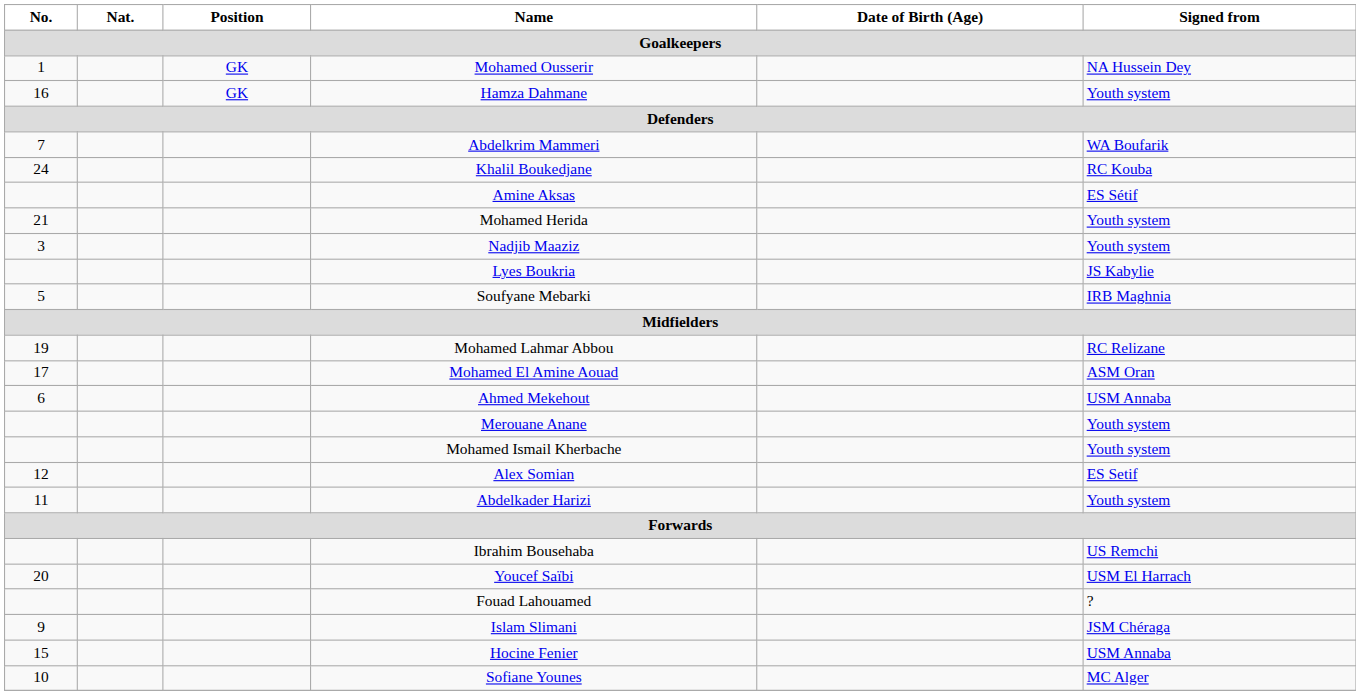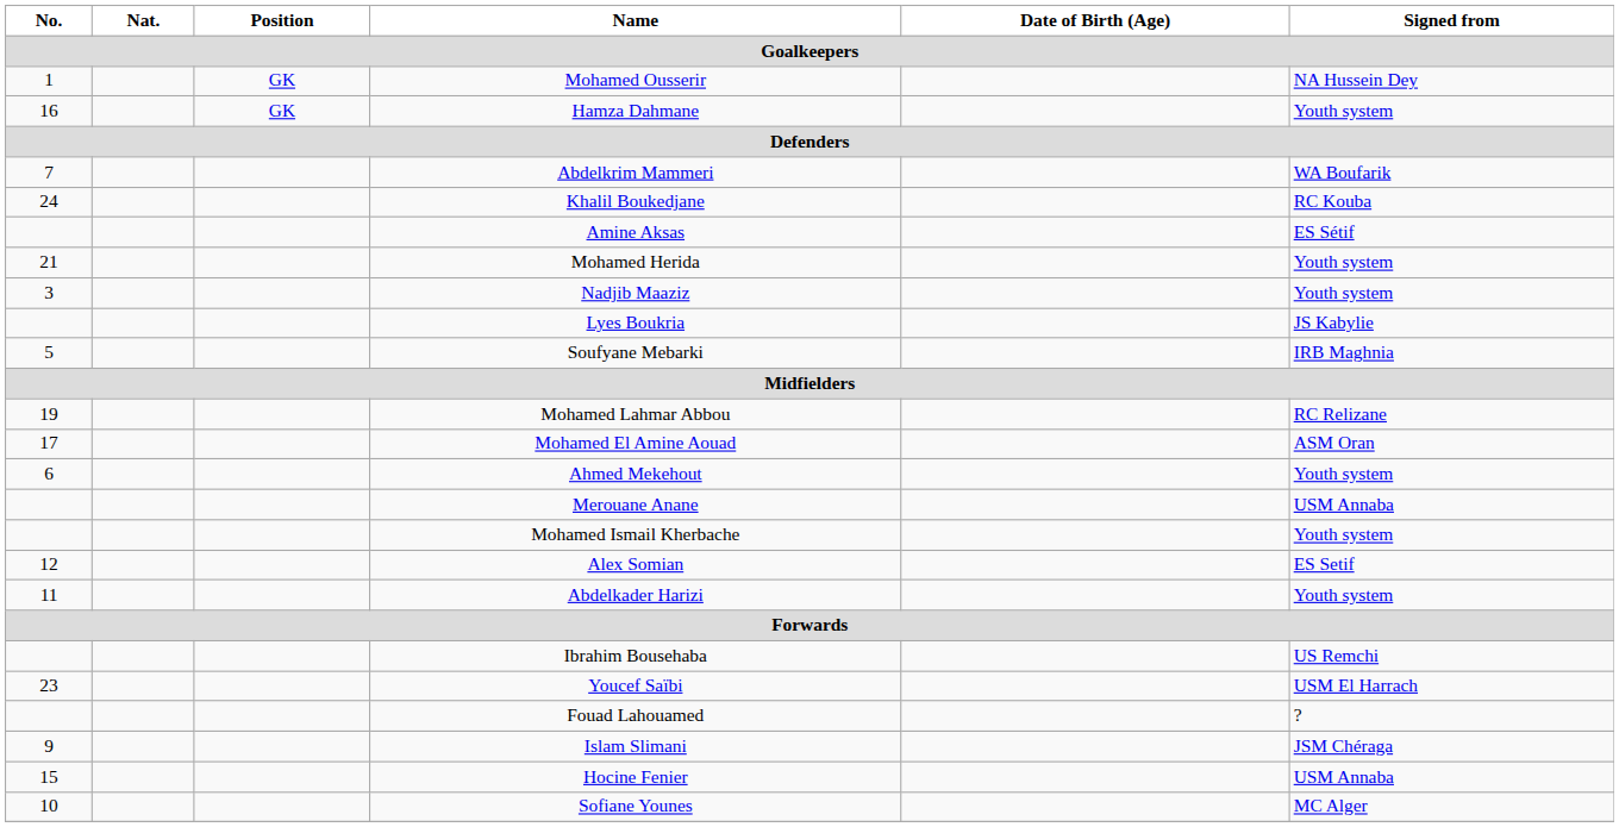Ahmed Mekehout | Signed from: USM Annaba -> Youth system
Merouane Anane | Signed from: Youth system -> USM Annaba
Youcef Saïbi | No.: 20 -> 23
